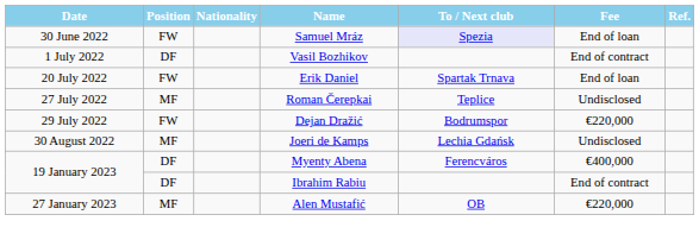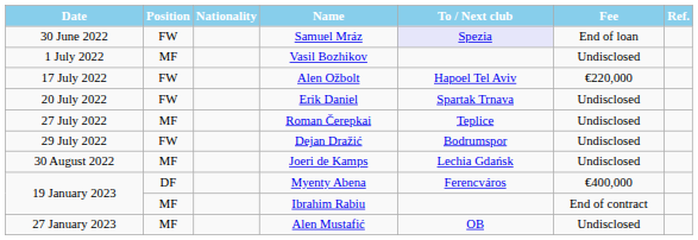Vasil Bozhikov | Position: DF -> MF
Vasil Bozhikov | Fee: End of contract -> Undisclosed
+ row: 17 July 2022 | FW | Alen Ožbolt | Hapoel Tel Aviv | €220,000
Erik Daniel | Fee: End of loan -> Undisclosed
Dejan Dražić | Fee: €220,000 -> Undisclosed
Ibrahim Rabiu | Position: DF -> MF
Alen Mustafić | Fee: €220,000 -> Undisclosed
